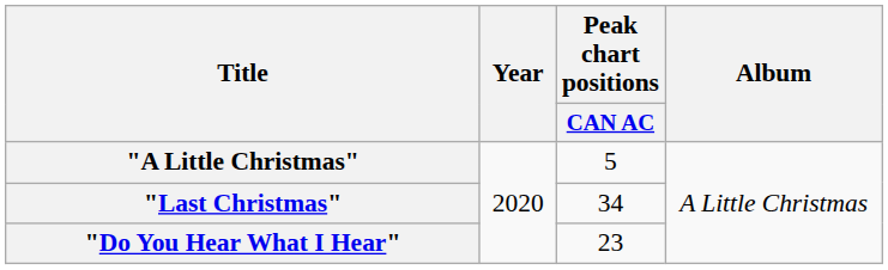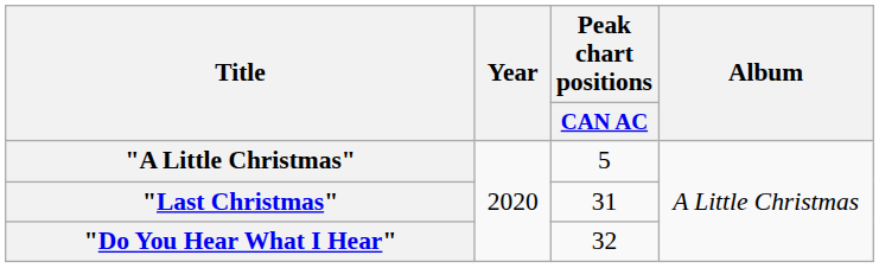"Last Christmas" | Peak chart positions / CAN AC: 34 -> 31
"Do You Hear What I Hear" | Peak chart positions / CAN AC: 23 -> 32
